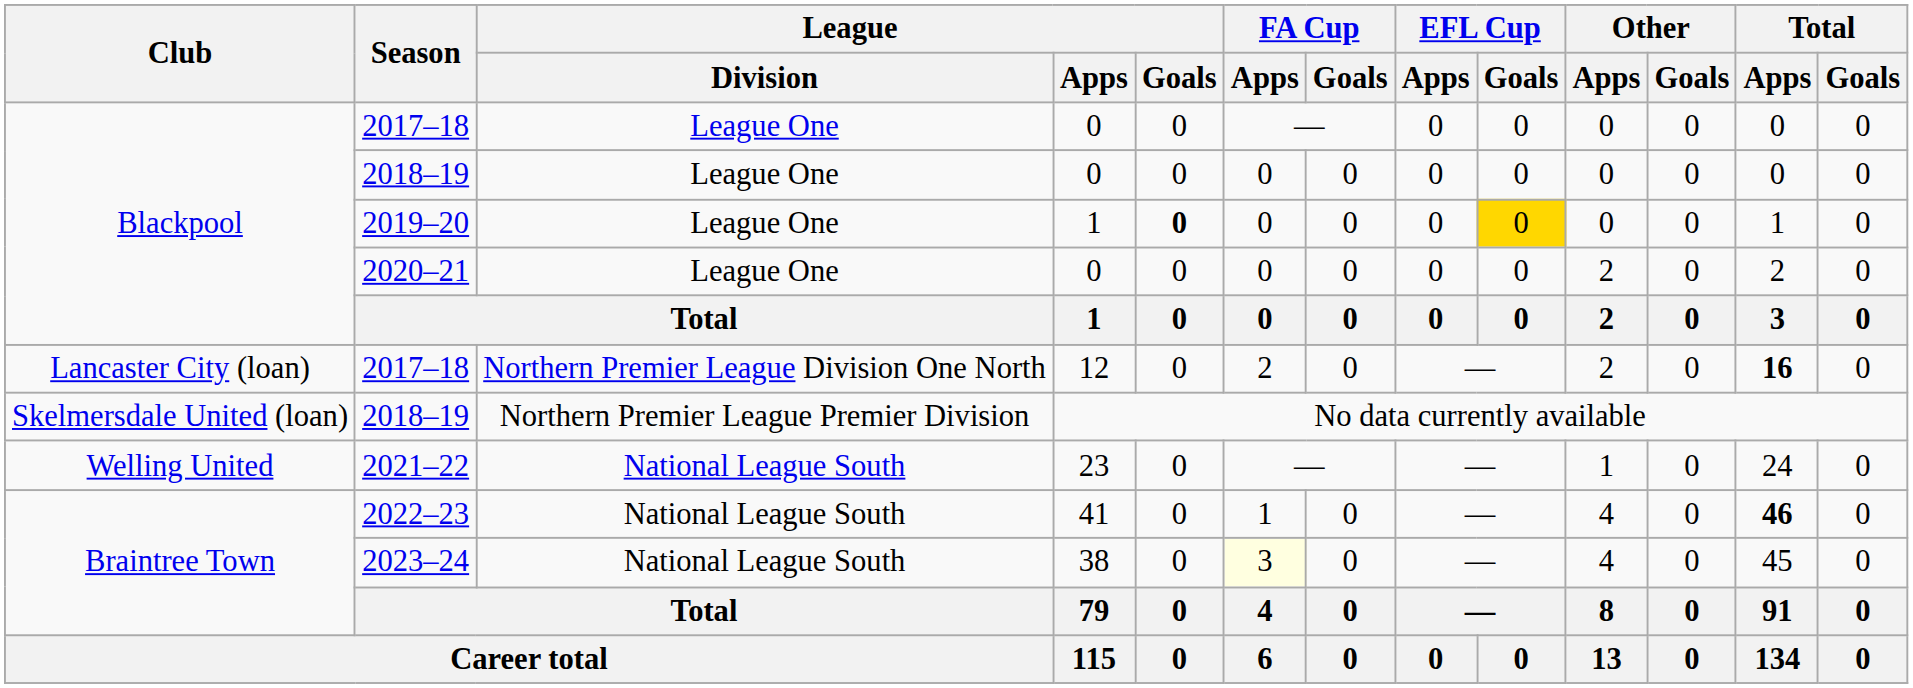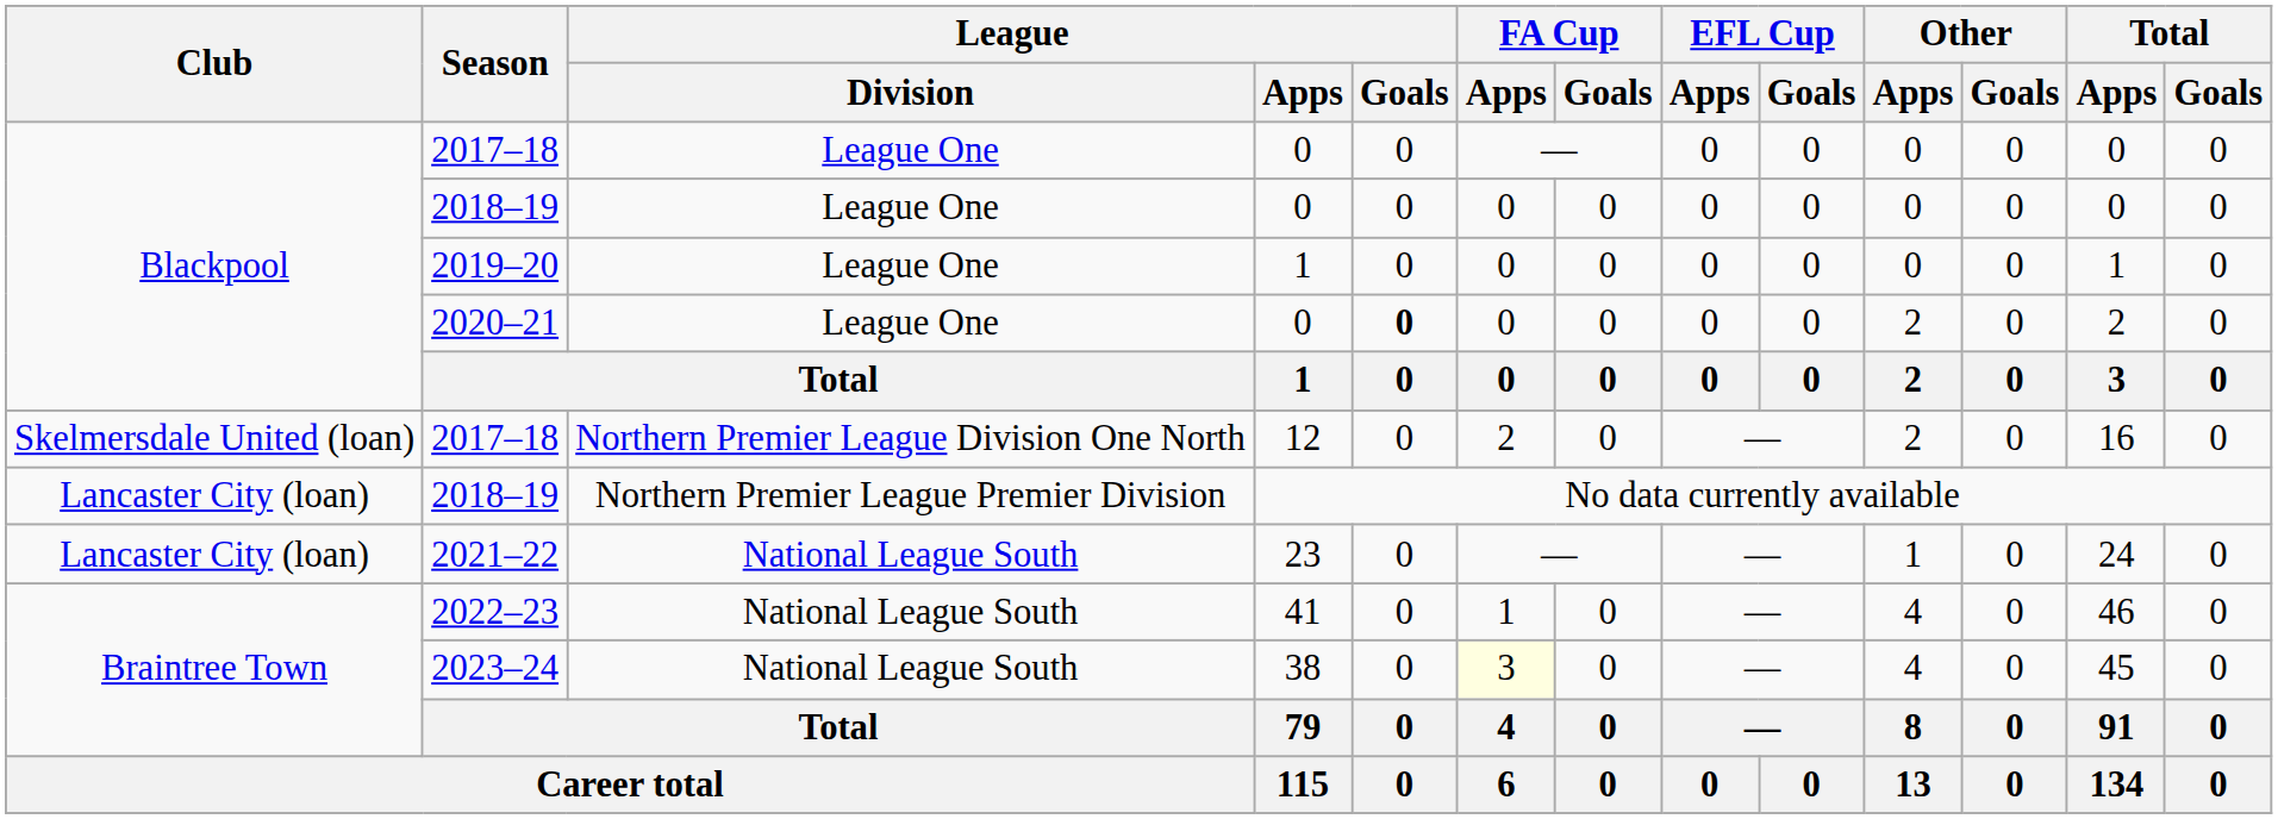2019–20 | League / Goals: bold -> normal
2019–20 | EFL Cup / Goals: gold background -> no background
2020–21 | League / Goals: normal -> bold
2017–18 / 12 | Club: Lancaster City (loan) -> Skelmersdale United (loan)
2017–18 / 12 | Total / Apps: bold -> normal
2018–19 / No data currently available | Club: Skelmersdale United (loan) -> Lancaster City (loan)
2021–22 | Club: Welling United -> Lancaster City (loan)
2022–23 | Total / Apps: bold -> normal
